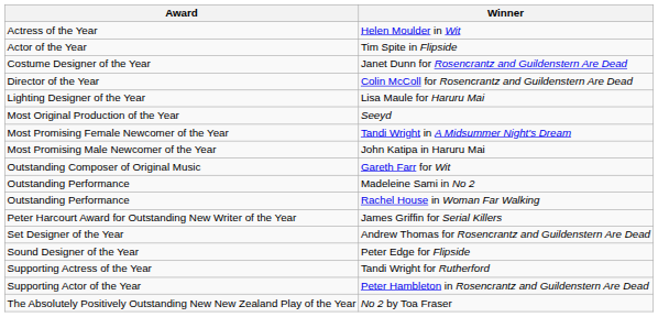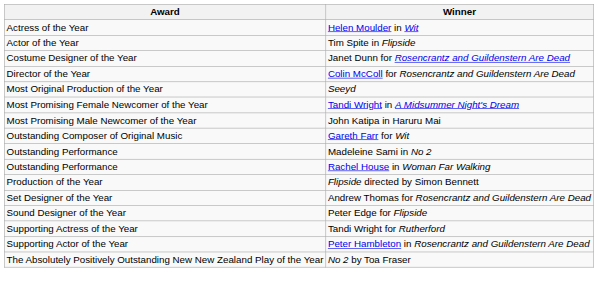- row: Lighting Designer of the Year | Lisa Maule for Haruru Mai
- row: Peter Harcourt Award for Outstanding New Writer of the Year | James Griffin for Serial Killers
+ row: Production of the Year | Flipside directed by Simon Bennett
